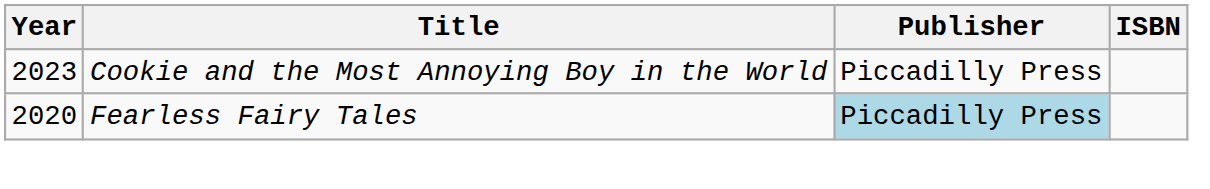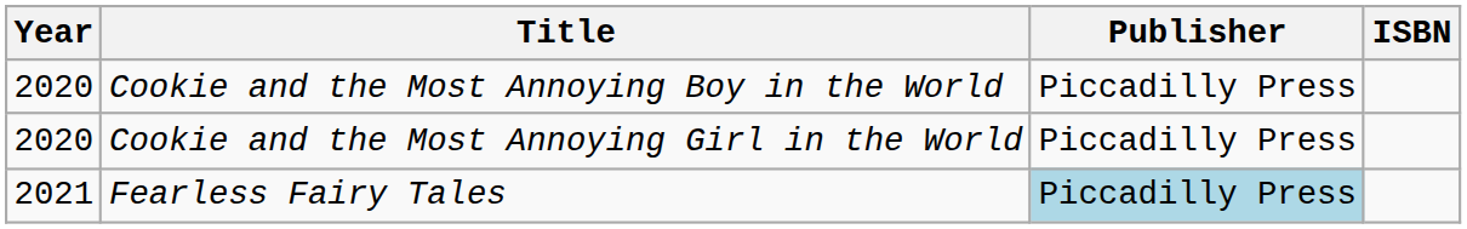Cookie and the Most Annoying Boy in the World | Year: 2023 -> 2020
+ row: 2020 | Cookie and the Most Annoying Girl in the World | Piccadilly Press
Fearless Fairy Tales | Year: 2020 -> 2021
